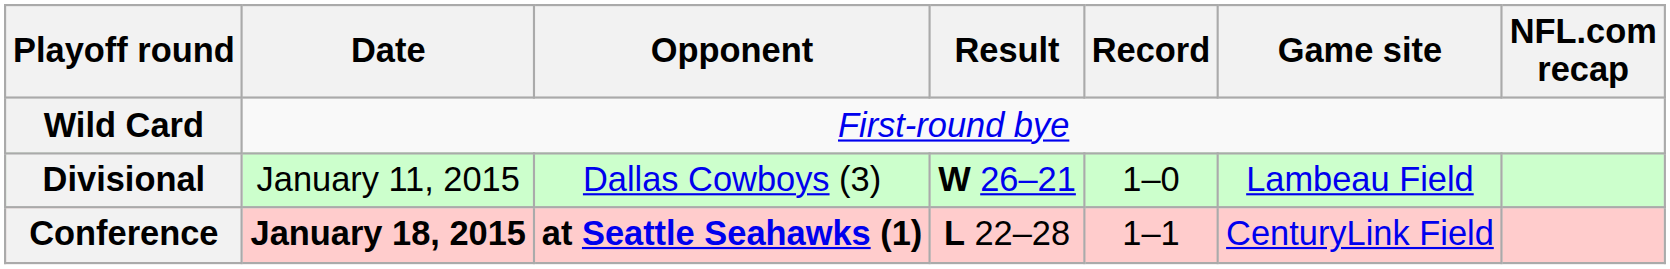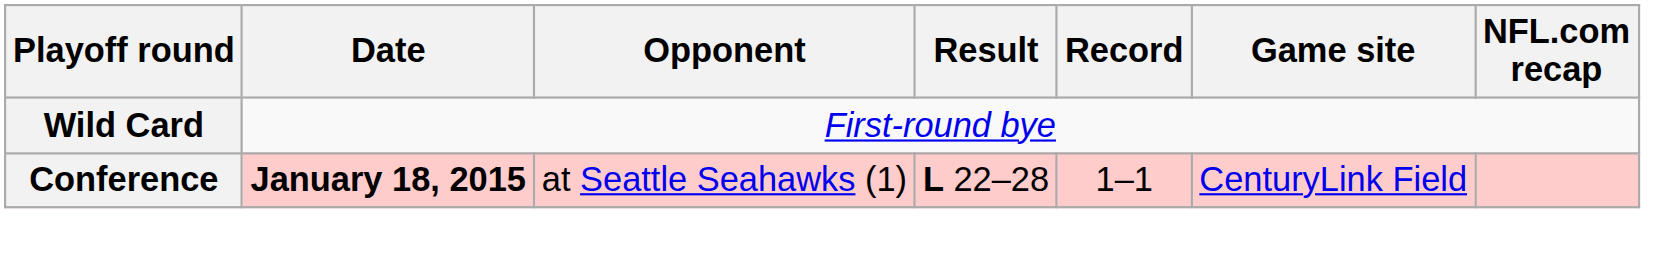- row: Divisional | January 11, 2015 | Dallas Cowboys (3) | W 26–21 | 1–0 | Lambeau Field
Conference | Opponent: bold -> normal
